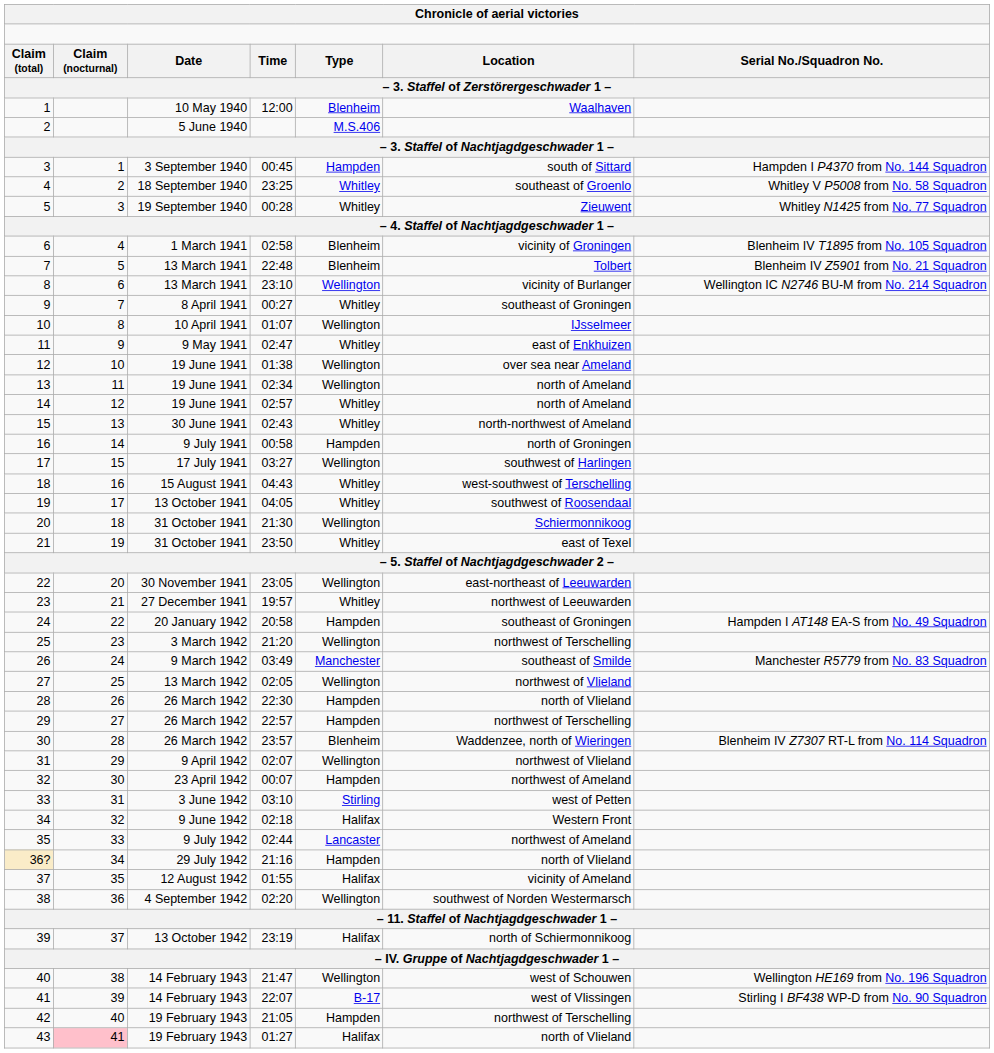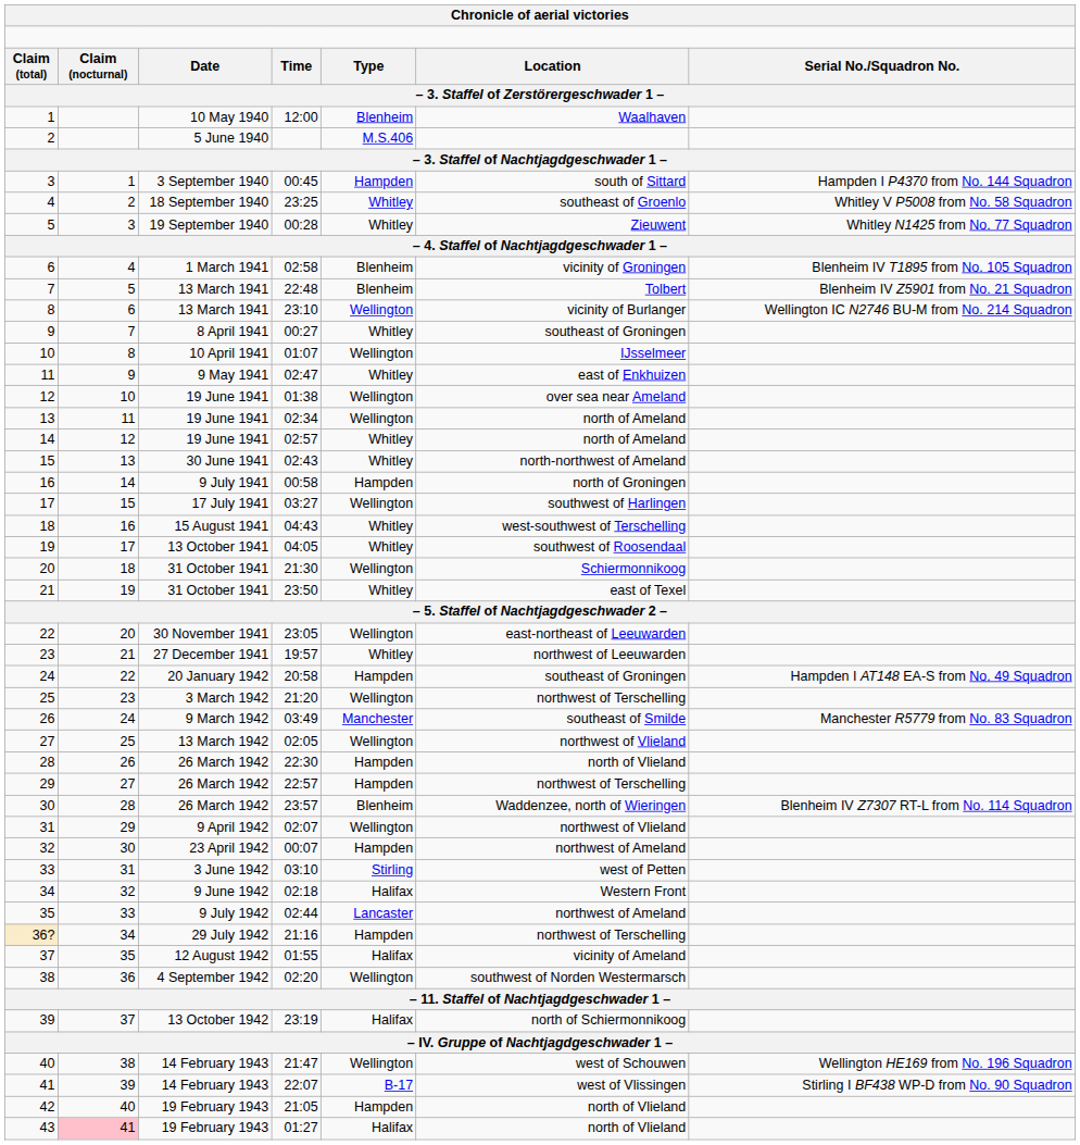36? | column 6: north of Vlieland -> northwest of Terschelling
42 | column 6: northwest of Terschelling -> north of Vlieland
